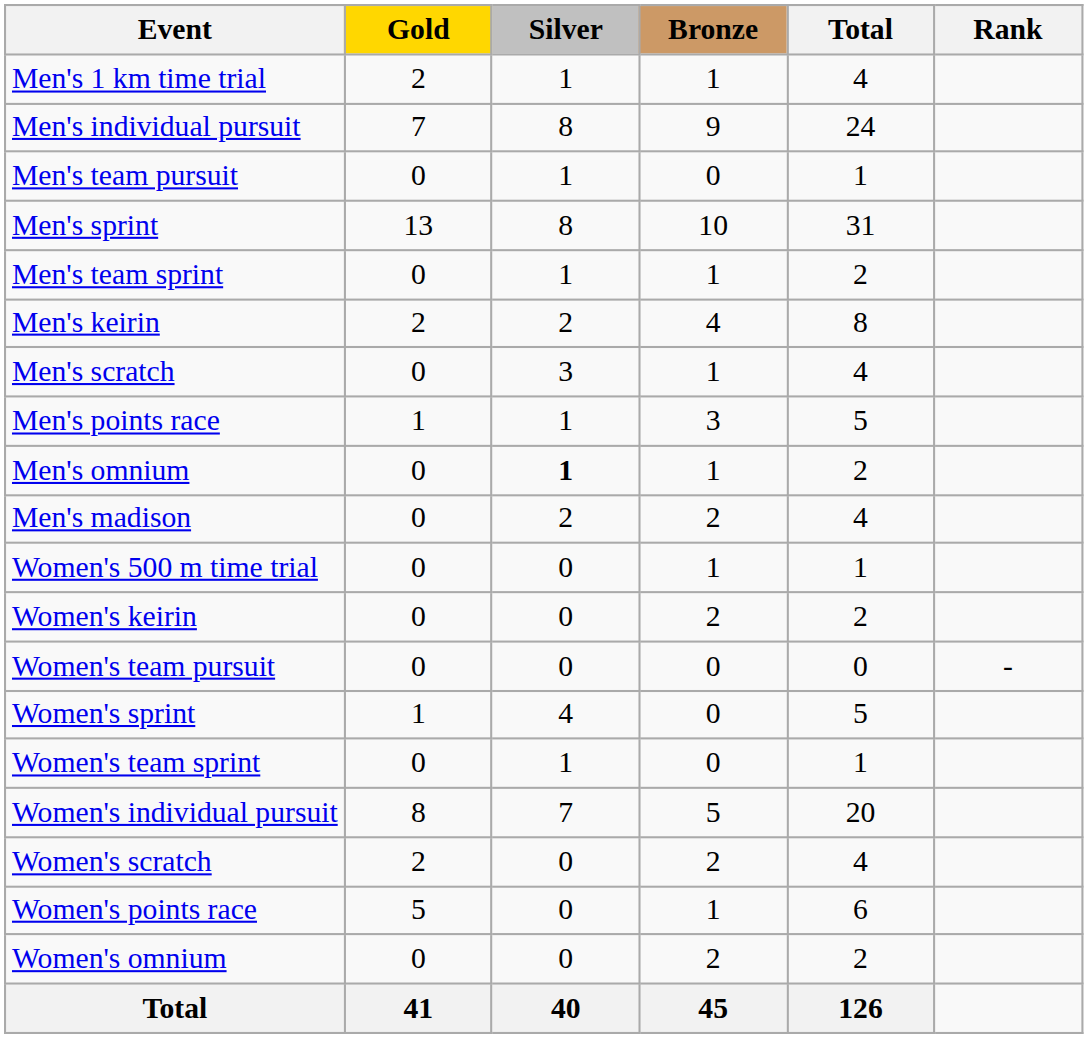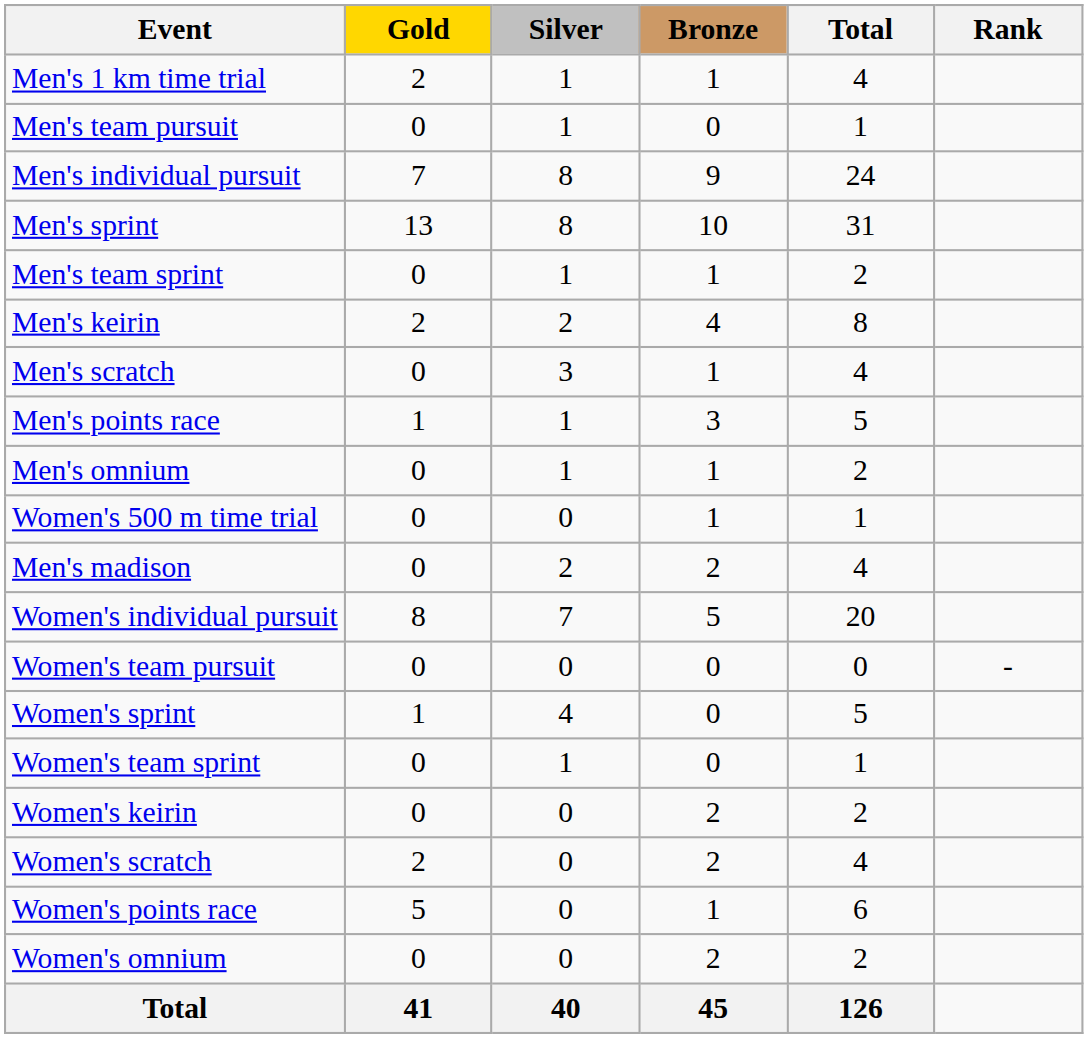rows swapped: Men's individual pursuit <-> Men's team pursuit
Men's omnium | Silver: bold -> normal
rows swapped: Men's madison <-> Women's 500 m time trial
rows swapped: Women's individual pursuit <-> Women's keirin
